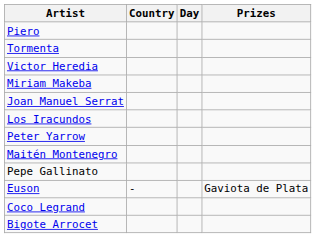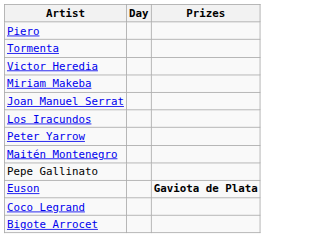- column: Country | -
Euson | Prizes: normal -> bold
